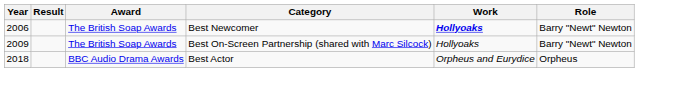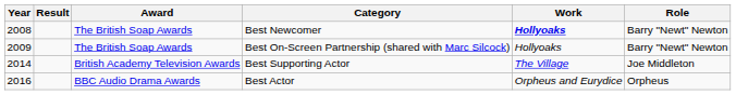Best Newcomer | Year: 2006 -> 2008
+ row: 2014 | British Academy Television Awards | Best Supporting Actor | The Village | Joe Middleton
Best Actor | Year: 2018 -> 2016
